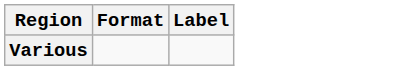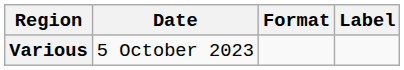+ column: Date | 5 October 2023
